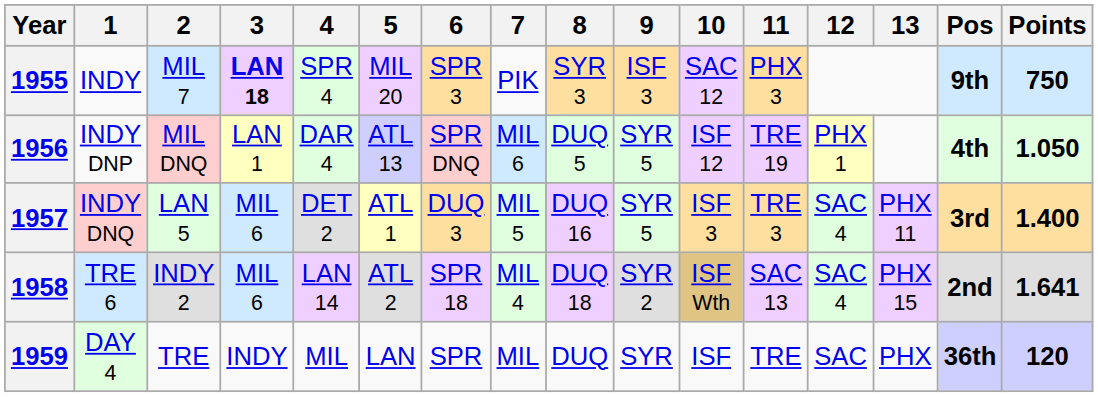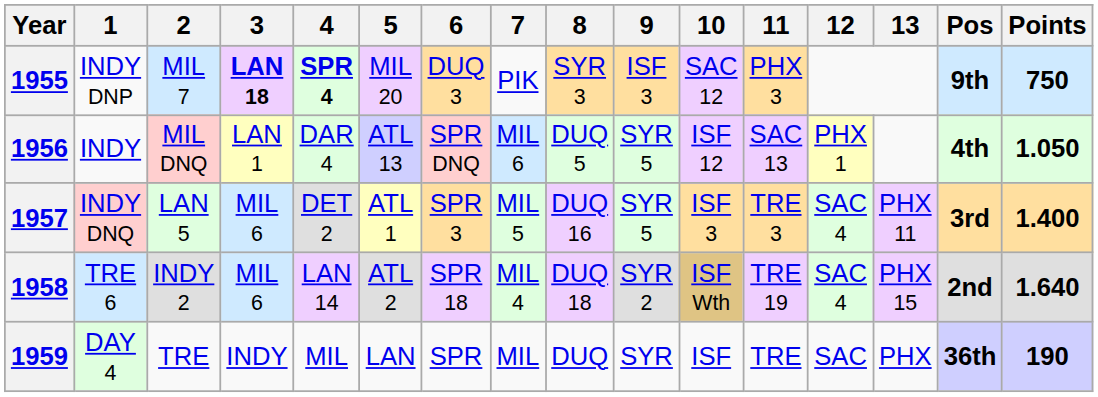1955 | 1: INDY -> INDY DNP
1955 | 4: normal -> bold
1955 | 6: SPR 3 -> DUQ 3
1956 | 1: INDY DNP -> INDY
1956 | 11: TRE 19 -> SAC 13
1957 | 6: DUQ 3 -> SPR 3
1958 | 11: SAC 13 -> TRE 19
1958 | Points: 1.641 -> 1.640
1959 | Points: 120 -> 190
